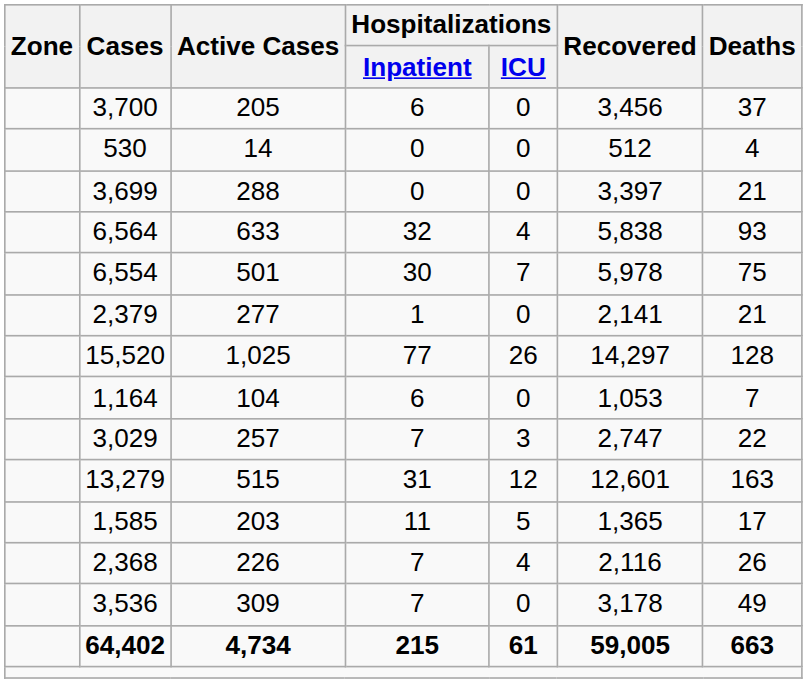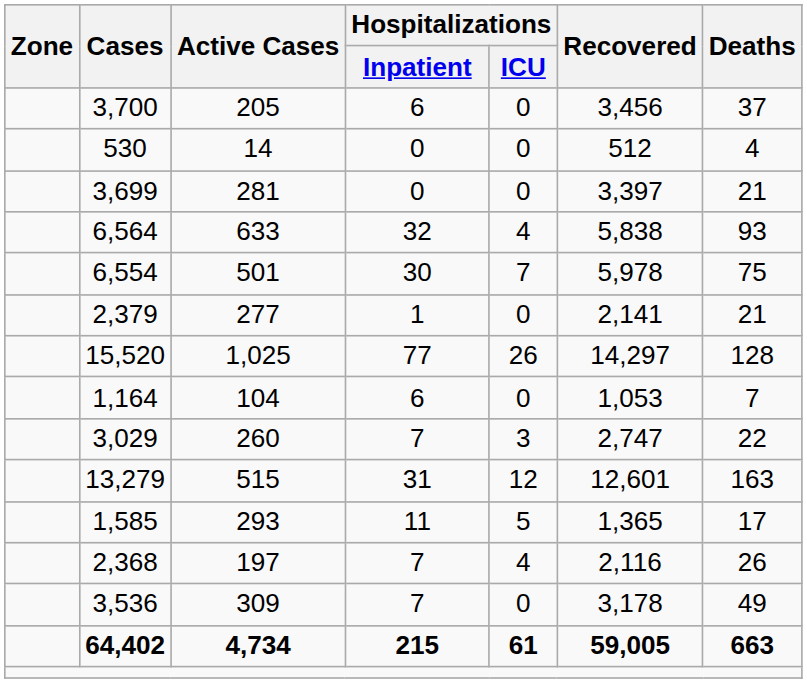3,699 | Active Cases: 288 -> 281
3,029 | Active Cases: 257 -> 260
1,585 | Active Cases: 203 -> 293
2,368 | Active Cases: 226 -> 197
